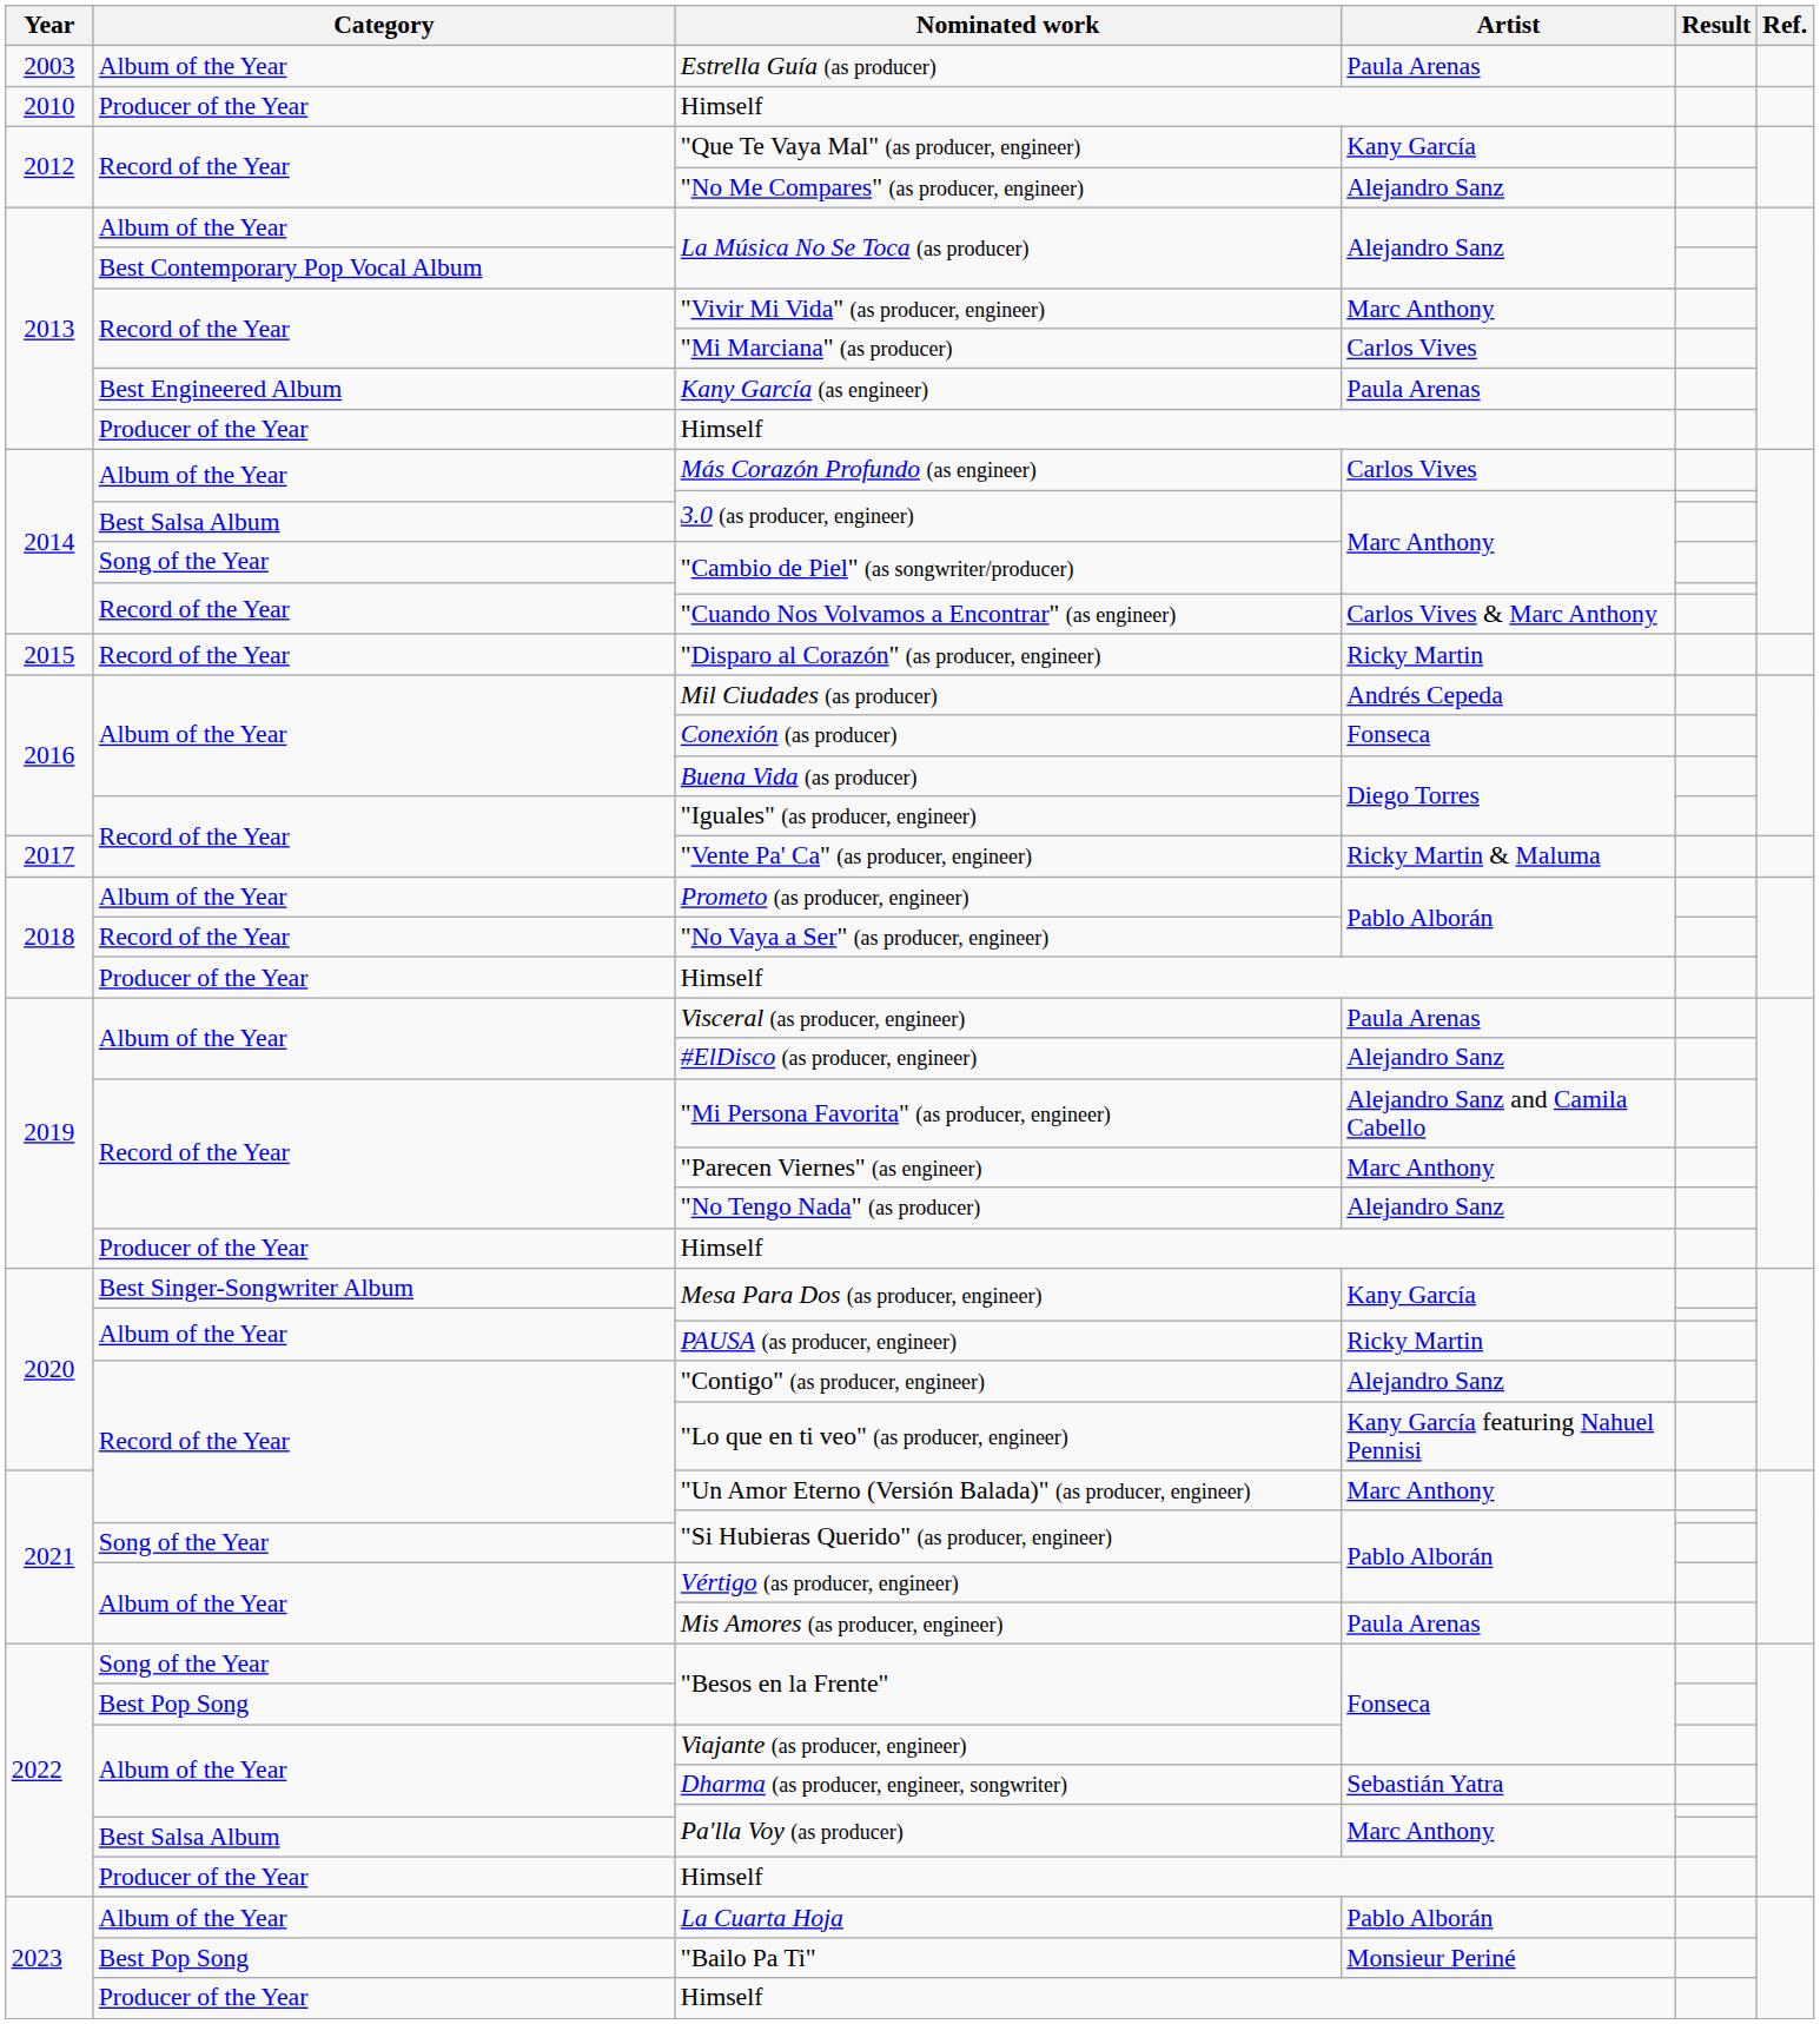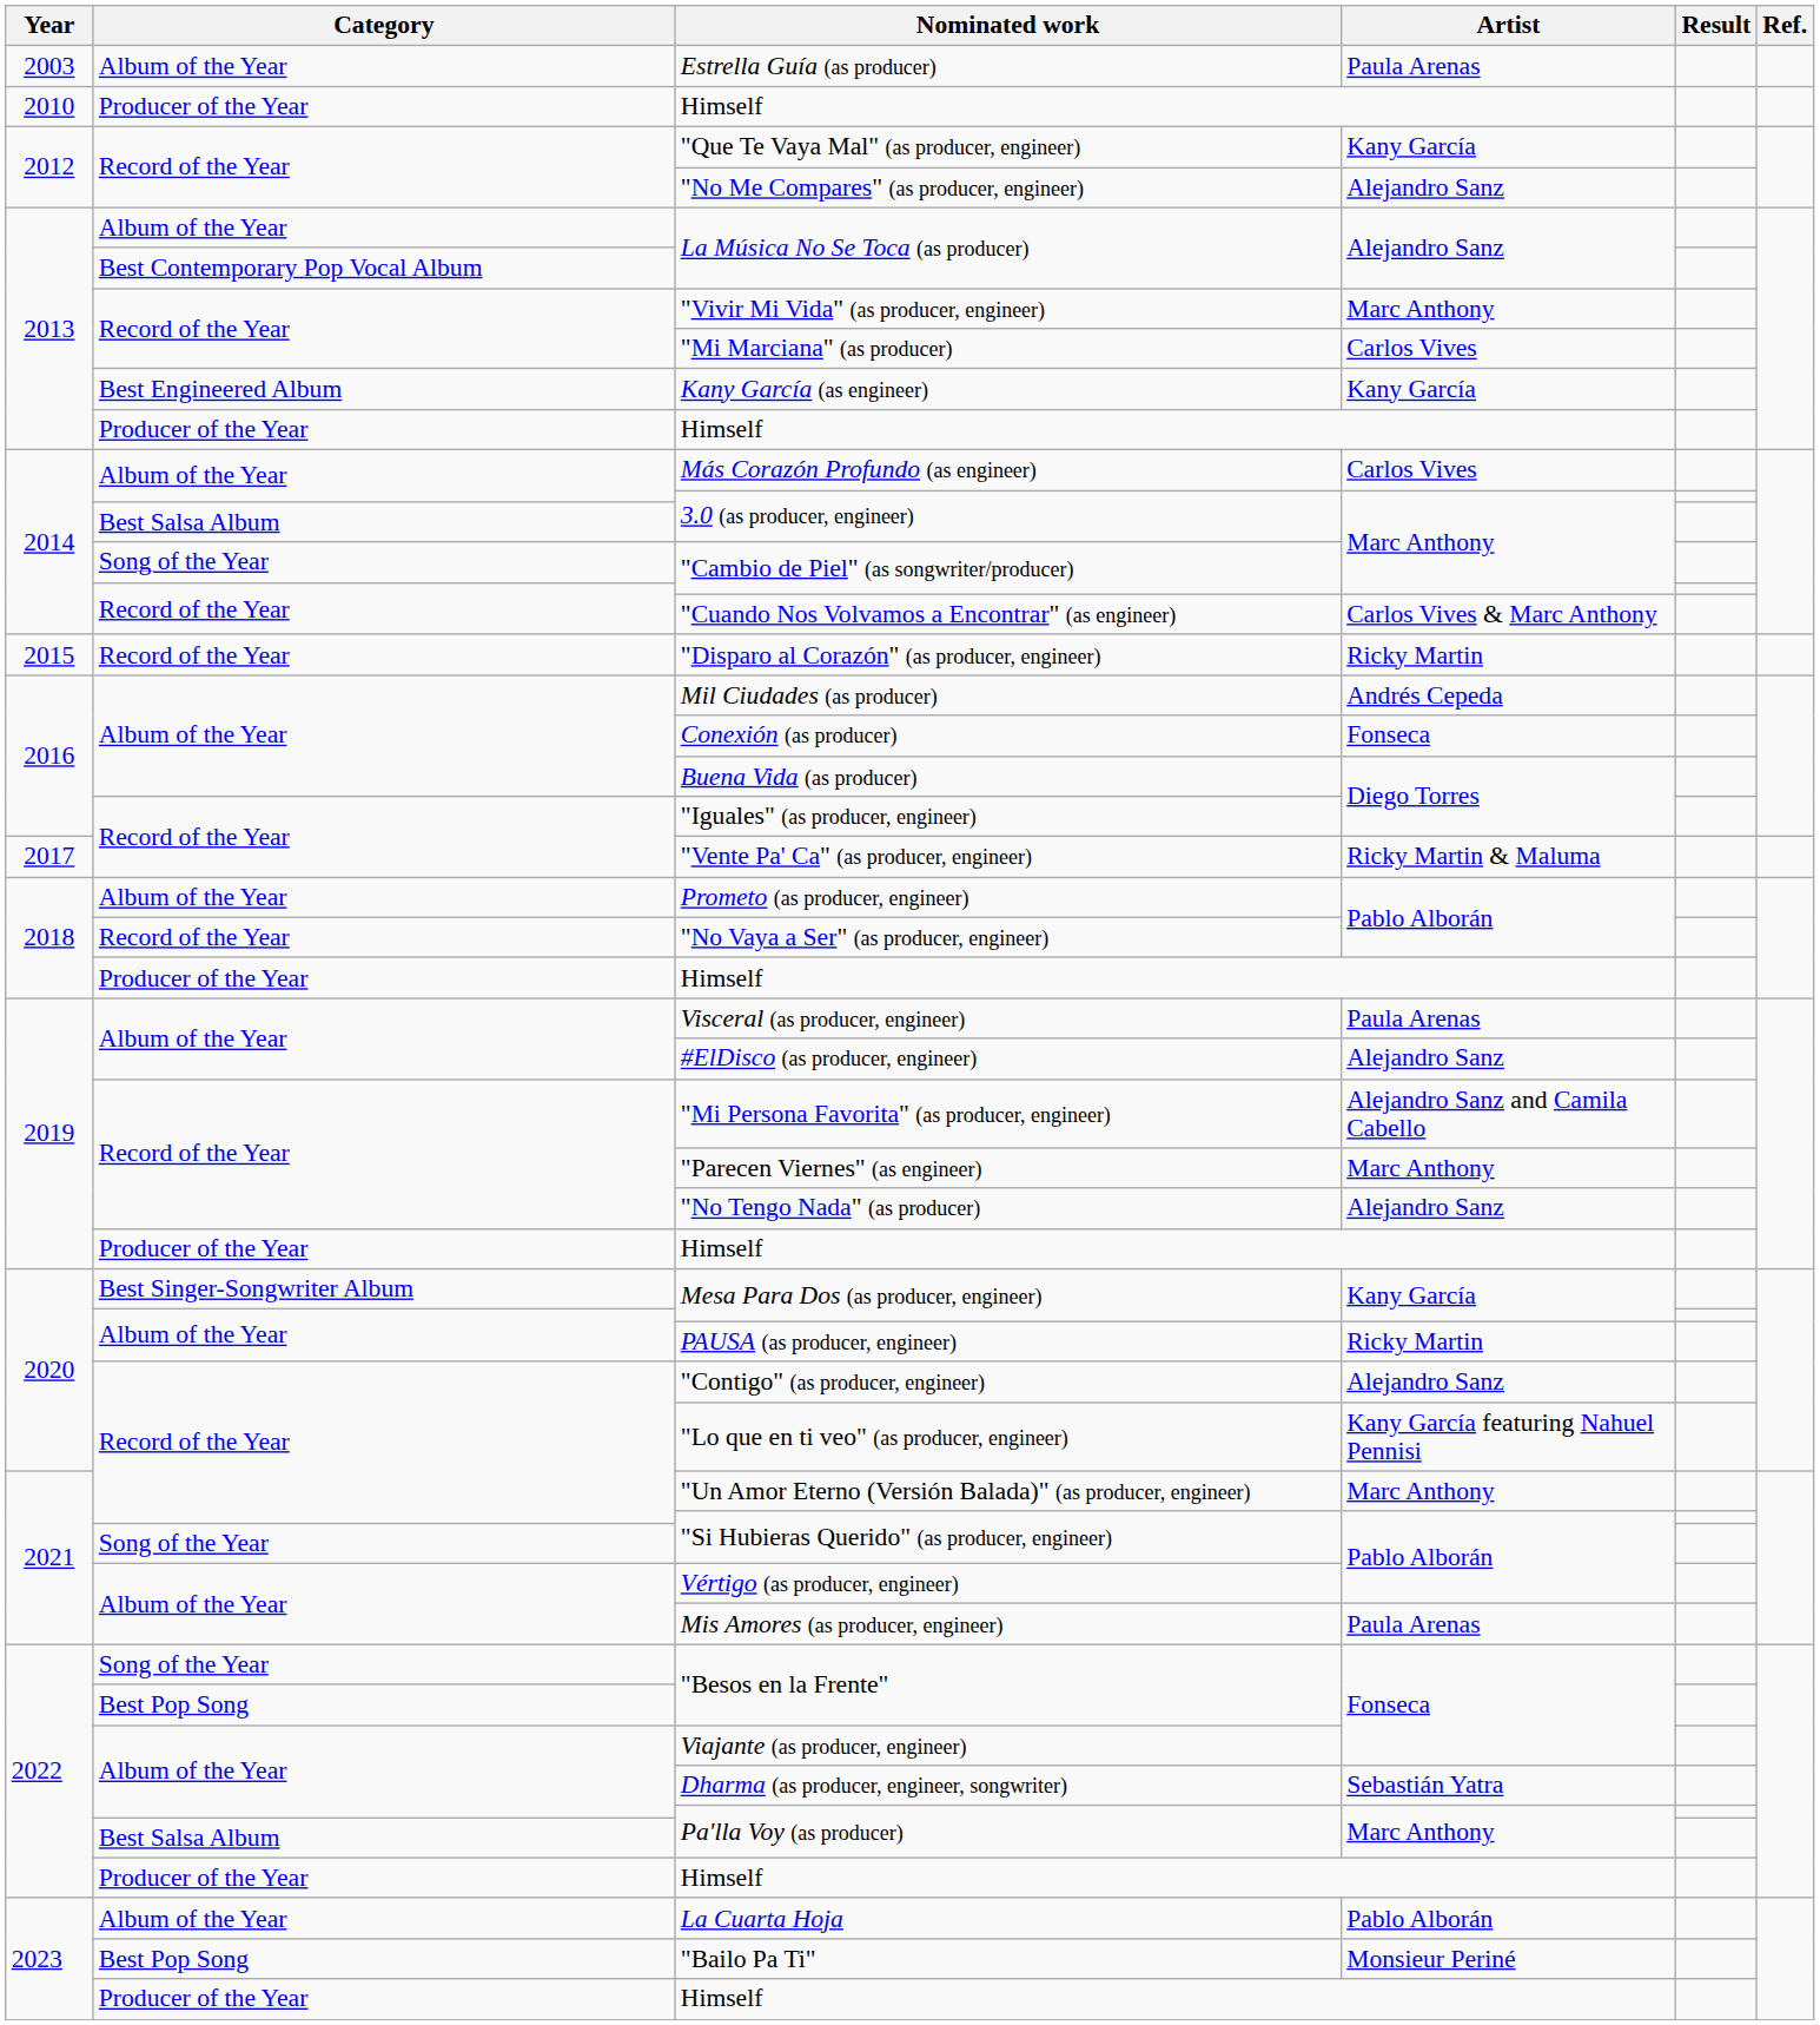Kany García (as engineer) | Artist: Paula Arenas -> Kany García
